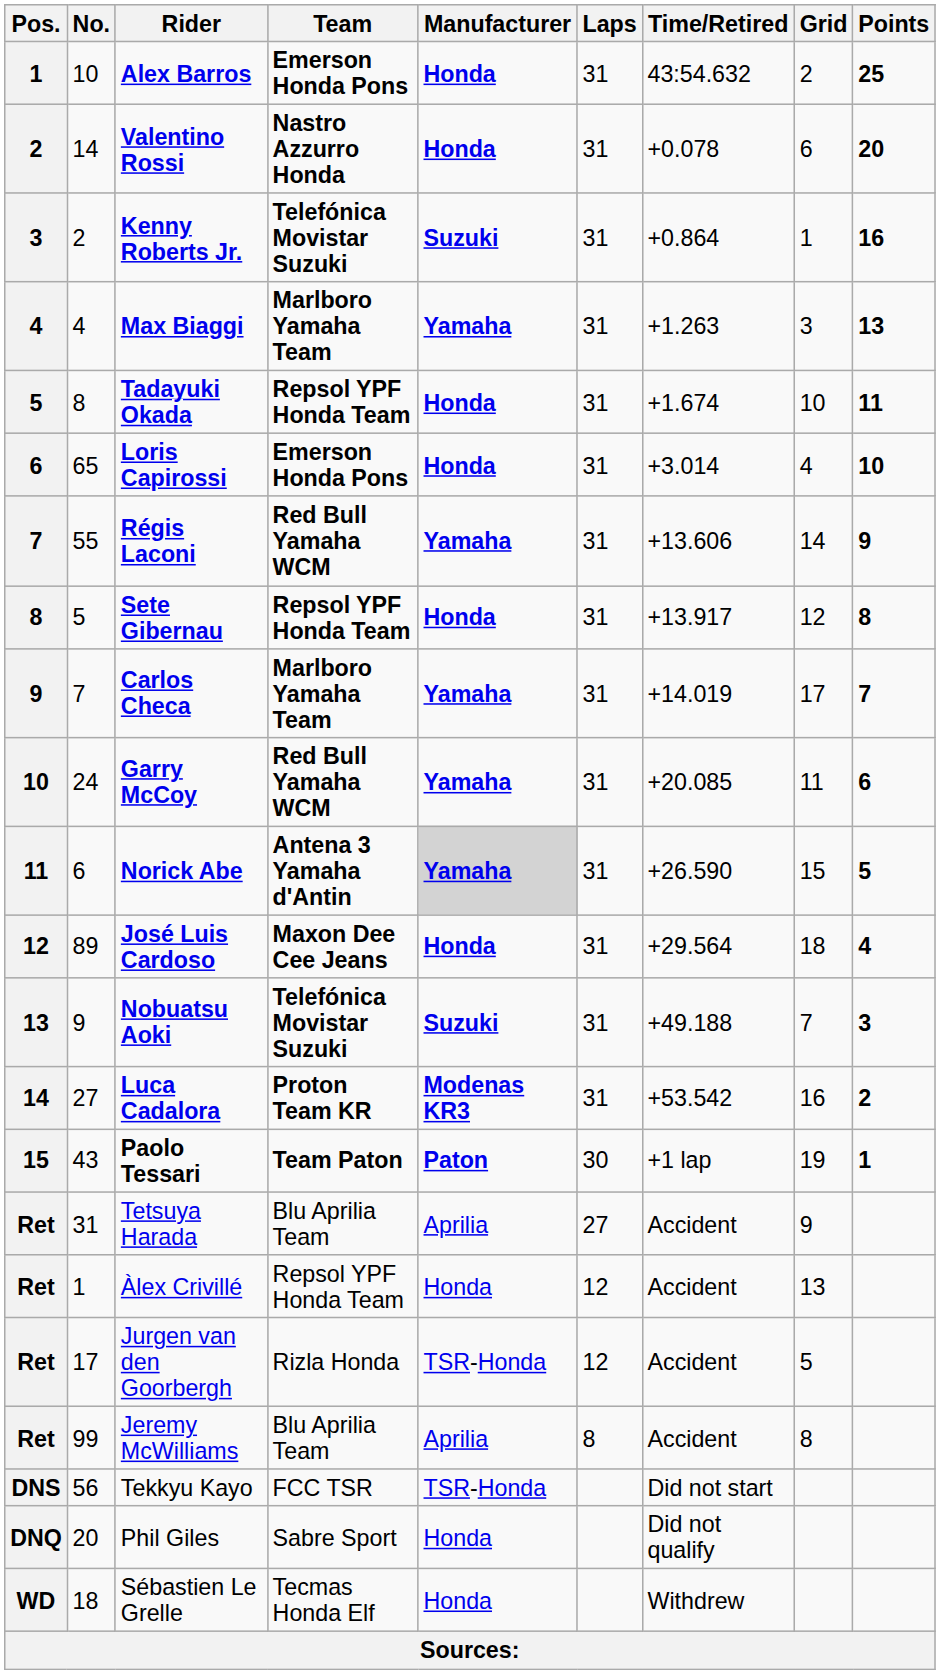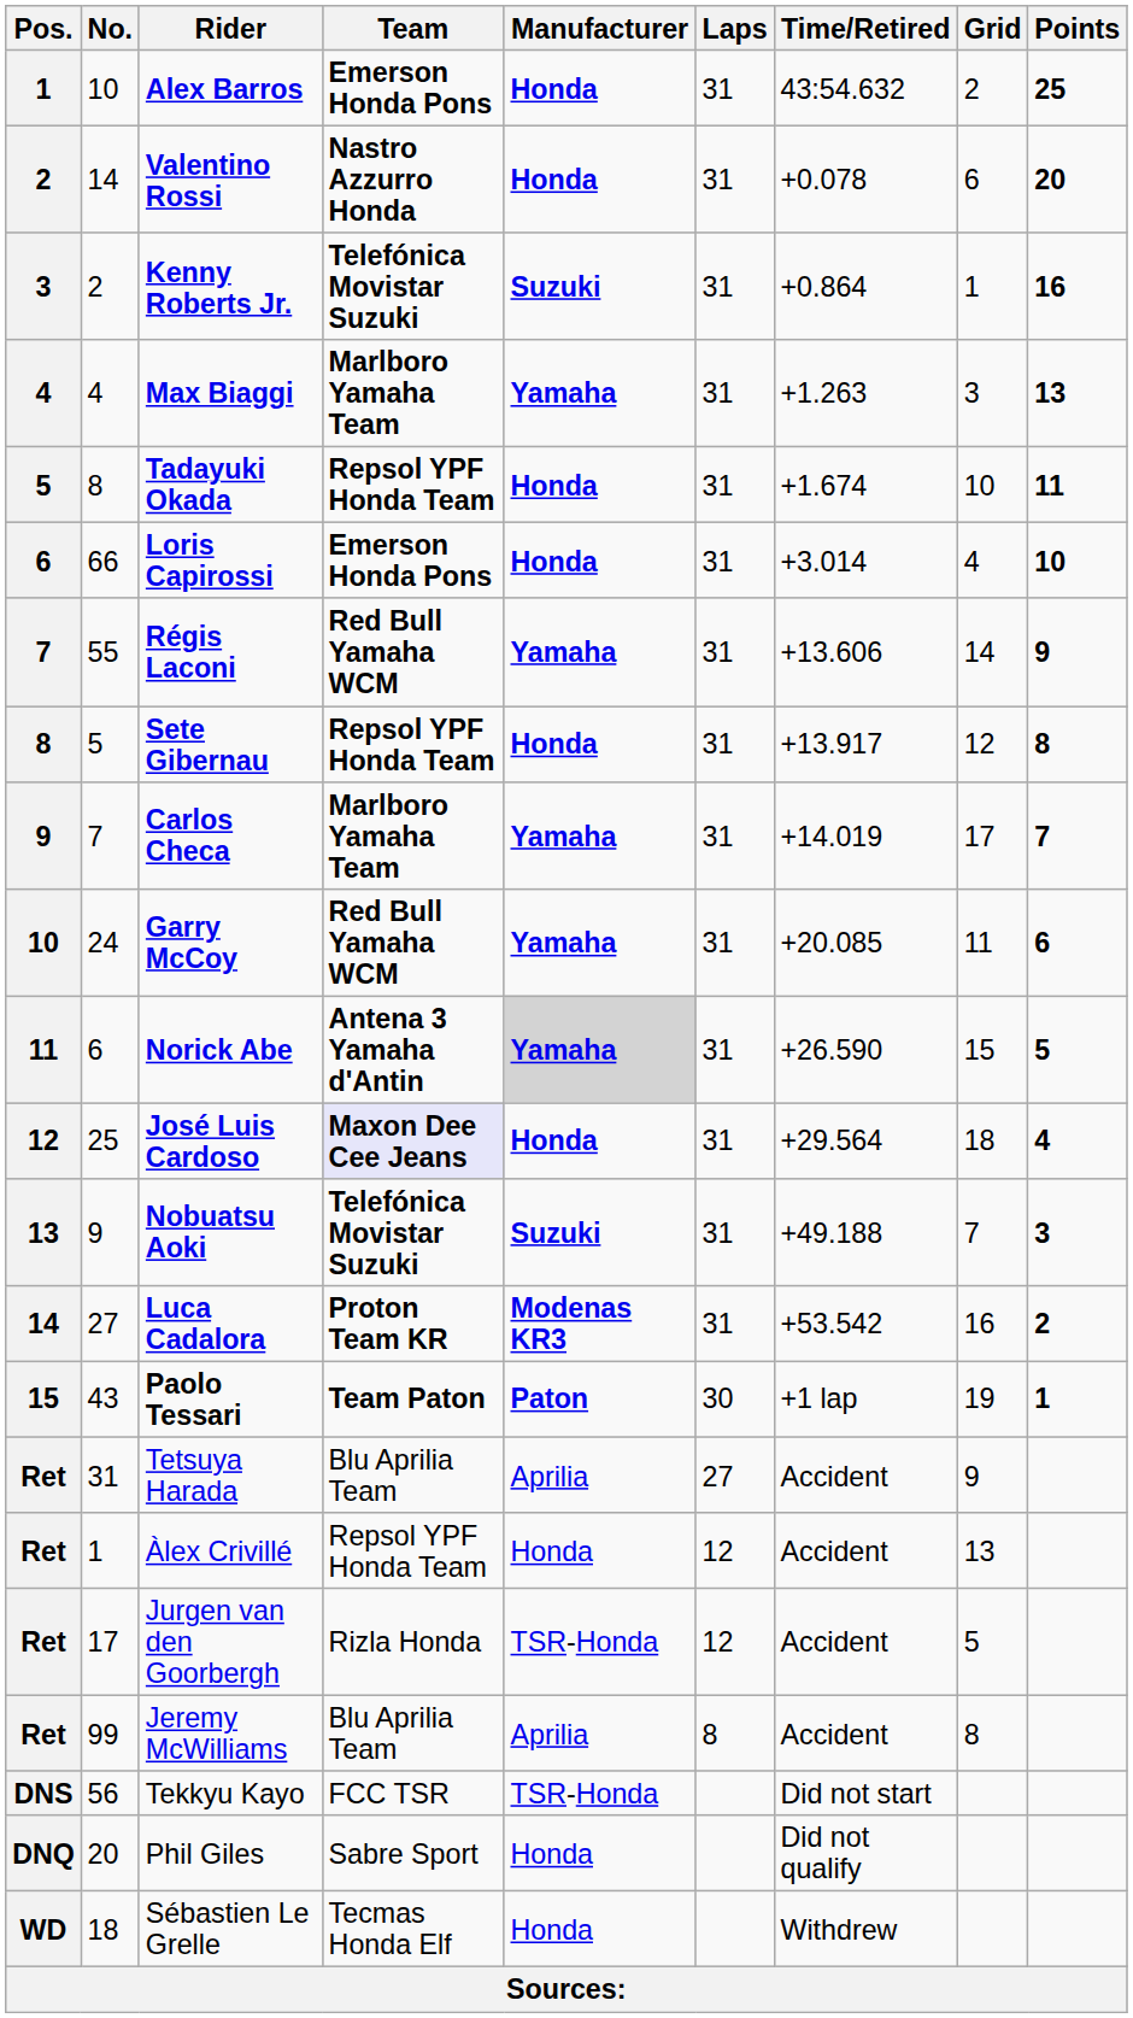Loris Capirossi | No.: 65 -> 66
José Luis Cardoso | No.: 89 -> 25
José Luis Cardoso | Team: no background -> lavender background
